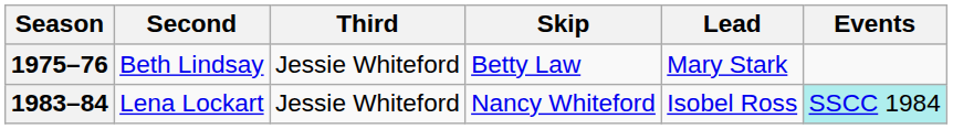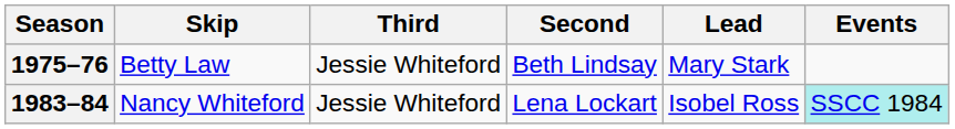columns swapped: Skip <-> Second
